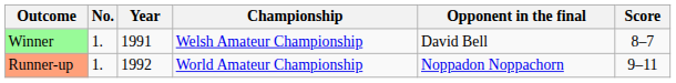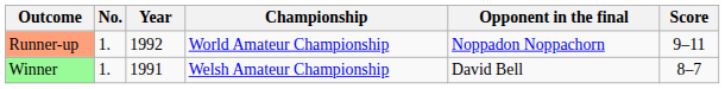rows swapped: Winner <-> Runner-up
